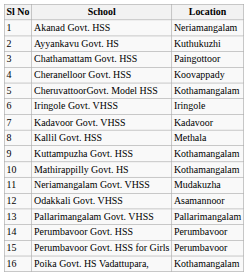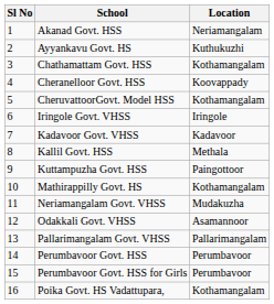Chathamattam Govt. HSS | Location: Paingottoor -> Kothamangalam
Kuttampuzha Govt. HSS | Location: Kothamangalam -> Paingottoor
